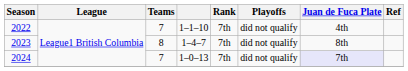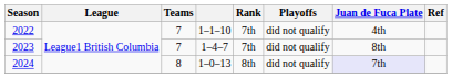2023 | Teams: 8 -> 7
2024 | Teams: 7 -> 8
2024 | Rank: 7th -> 8th
